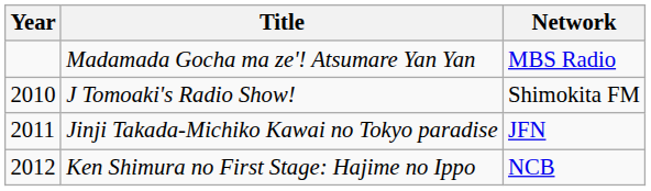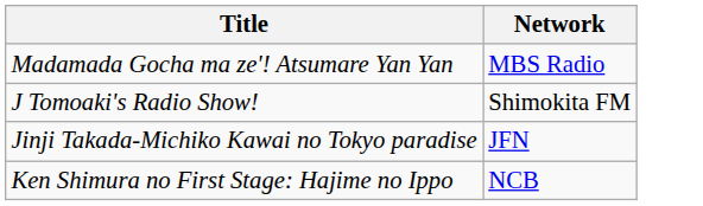- column: Year | 2010 | 2011 | 2012
